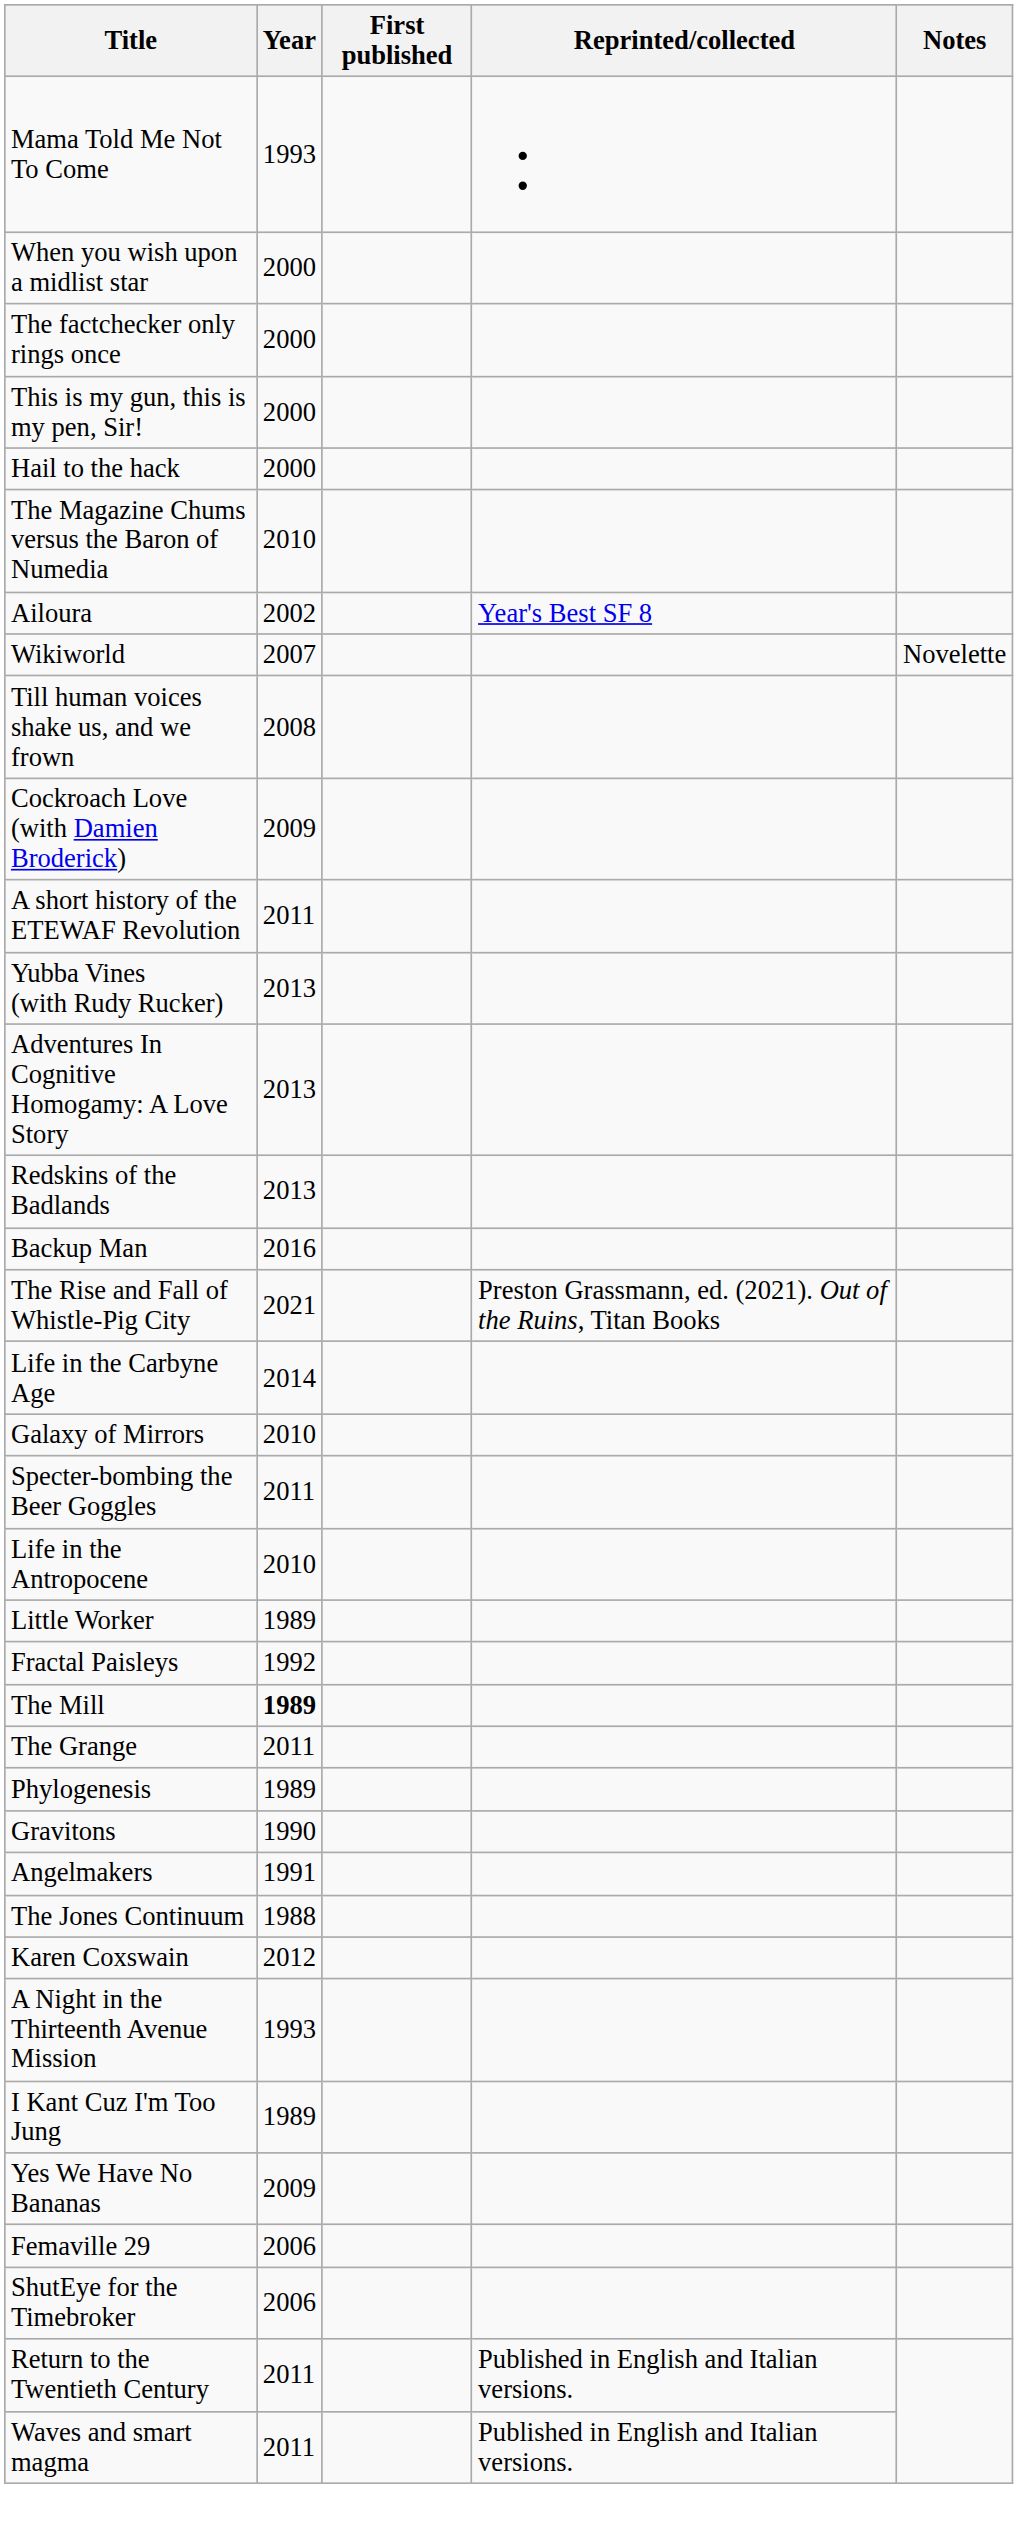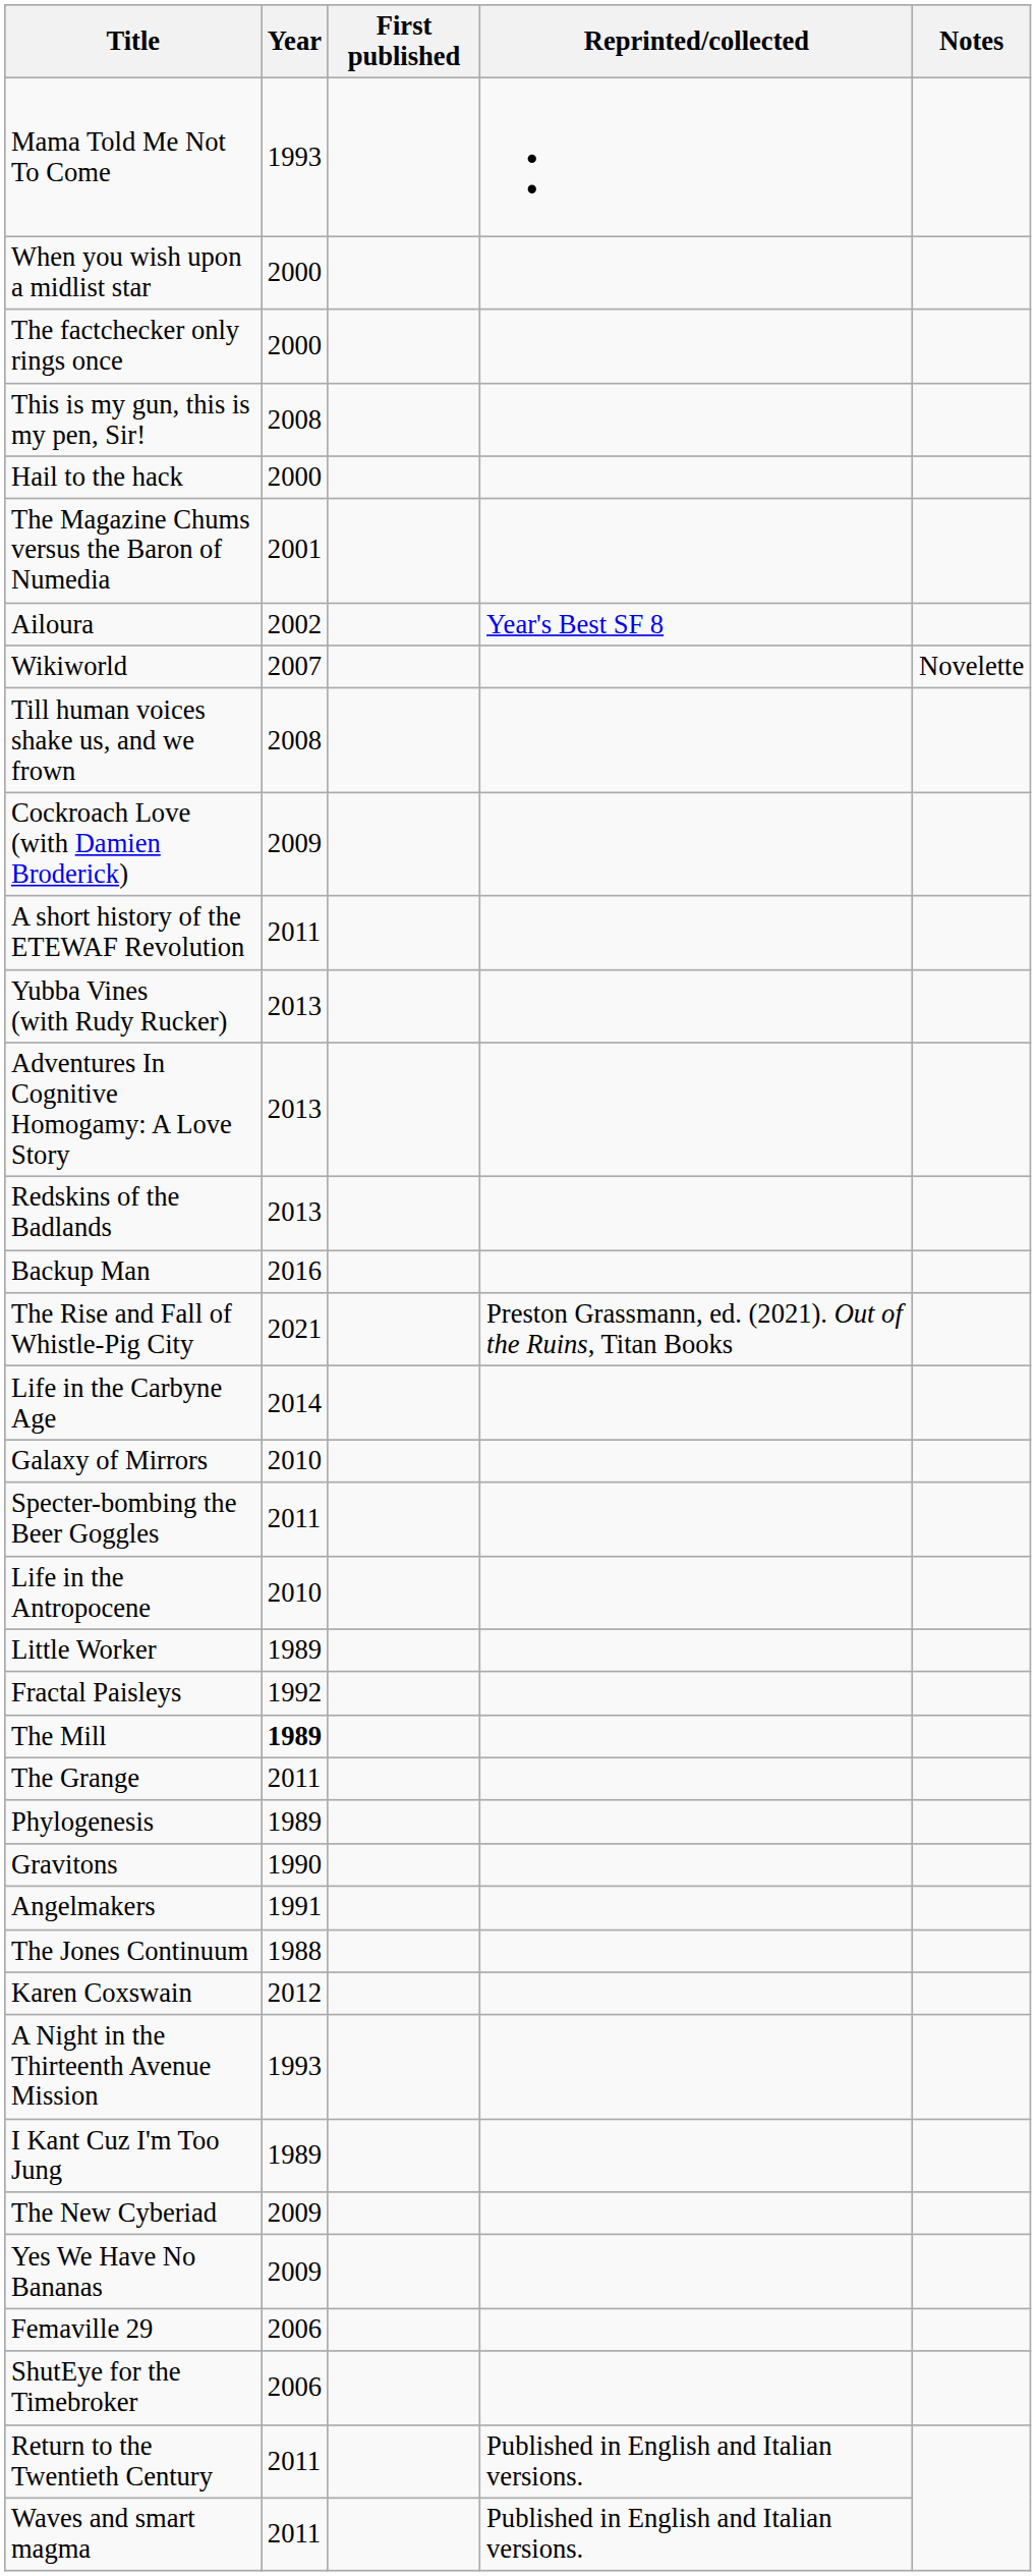This is my gun, this is my pen, Sir! | Year: 2000 -> 2008
The Magazine Chums versus the Baron of Numedia | Year: 2010 -> 2001
+ row: The New Cyberiad | 2009
